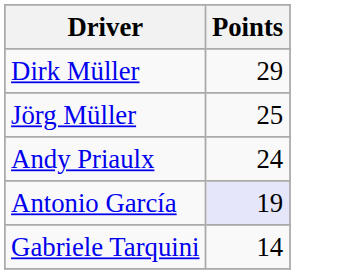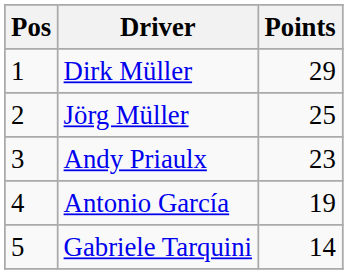+ column: Pos | 1 | 2 | 3 | 4 | 5
Andy Priaulx | Points: 24 -> 23
Antonio García | Points: lavender background -> no background
